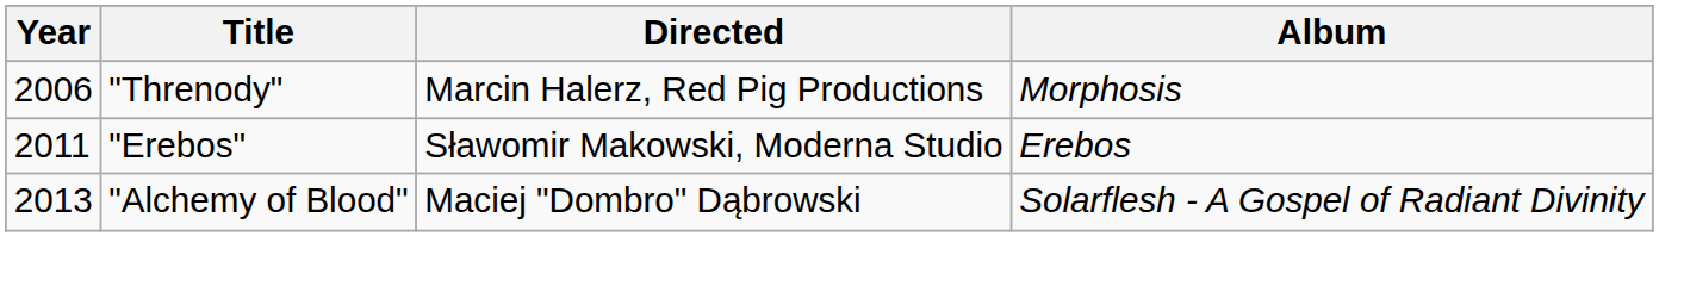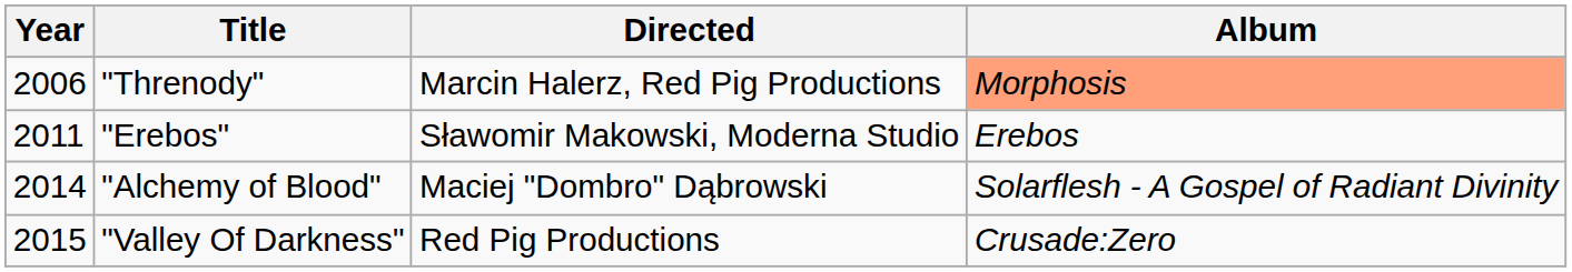"Threnody" | Album: no background -> lightsalmon background
"Alchemy of Blood" | Year: 2013 -> 2014
+ row: 2015 | "Valley Of Darkness" | Red Pig Productions | Crusade:Zero
